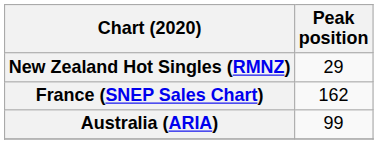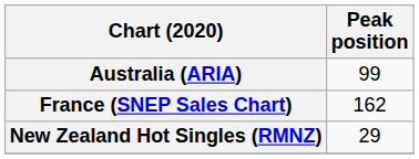rows swapped: Australia (ARIA) <-> New Zealand Hot Singles (RMNZ)
